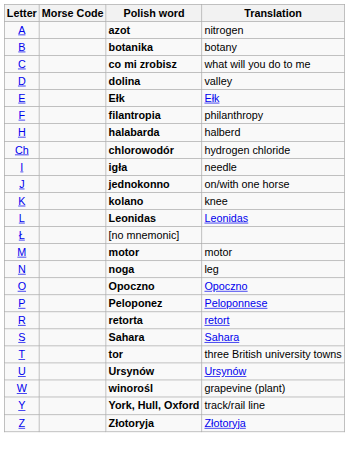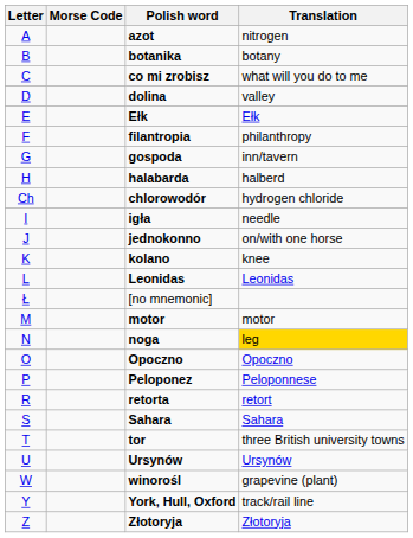+ row: G | gospoda | inn/tavern
noga | Translation: no background -> gold background
